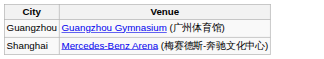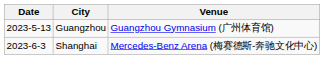+ column: Date | 2023-5-13 | 2023-6-3
